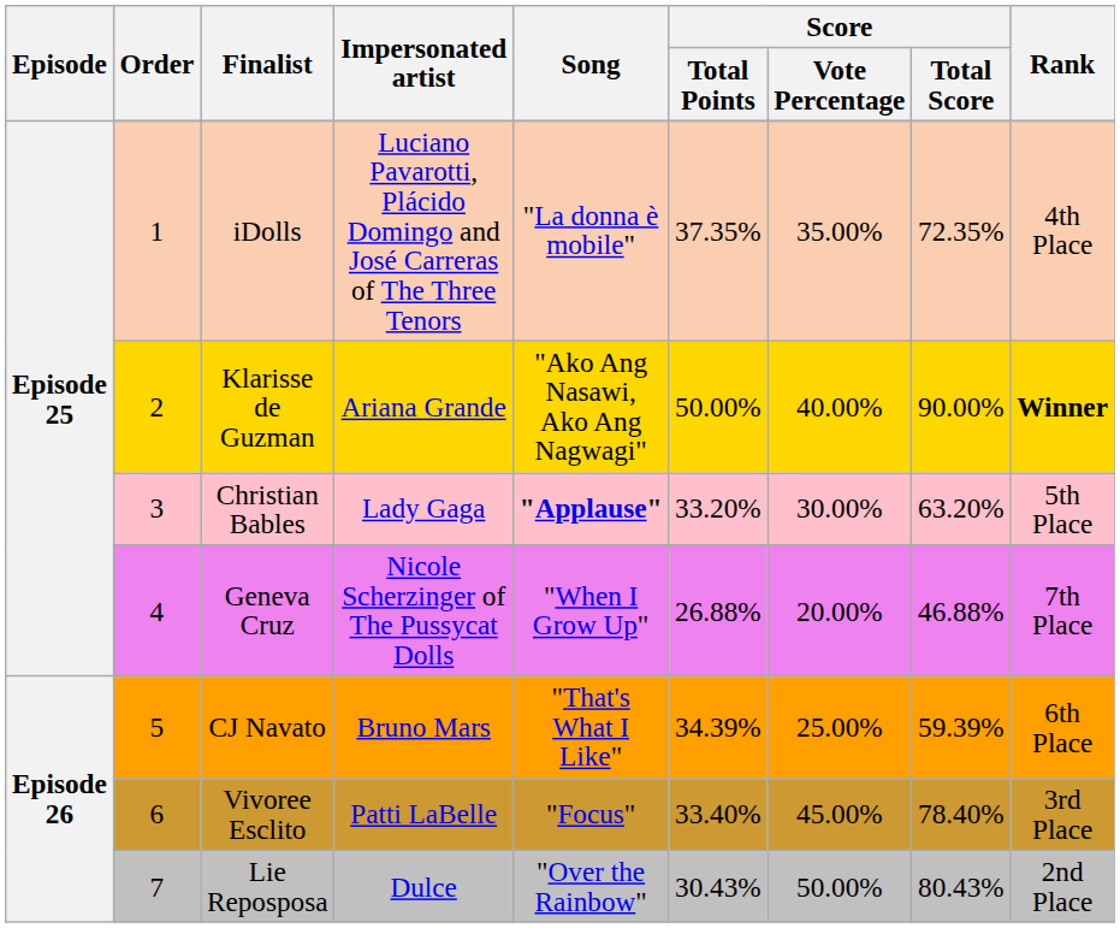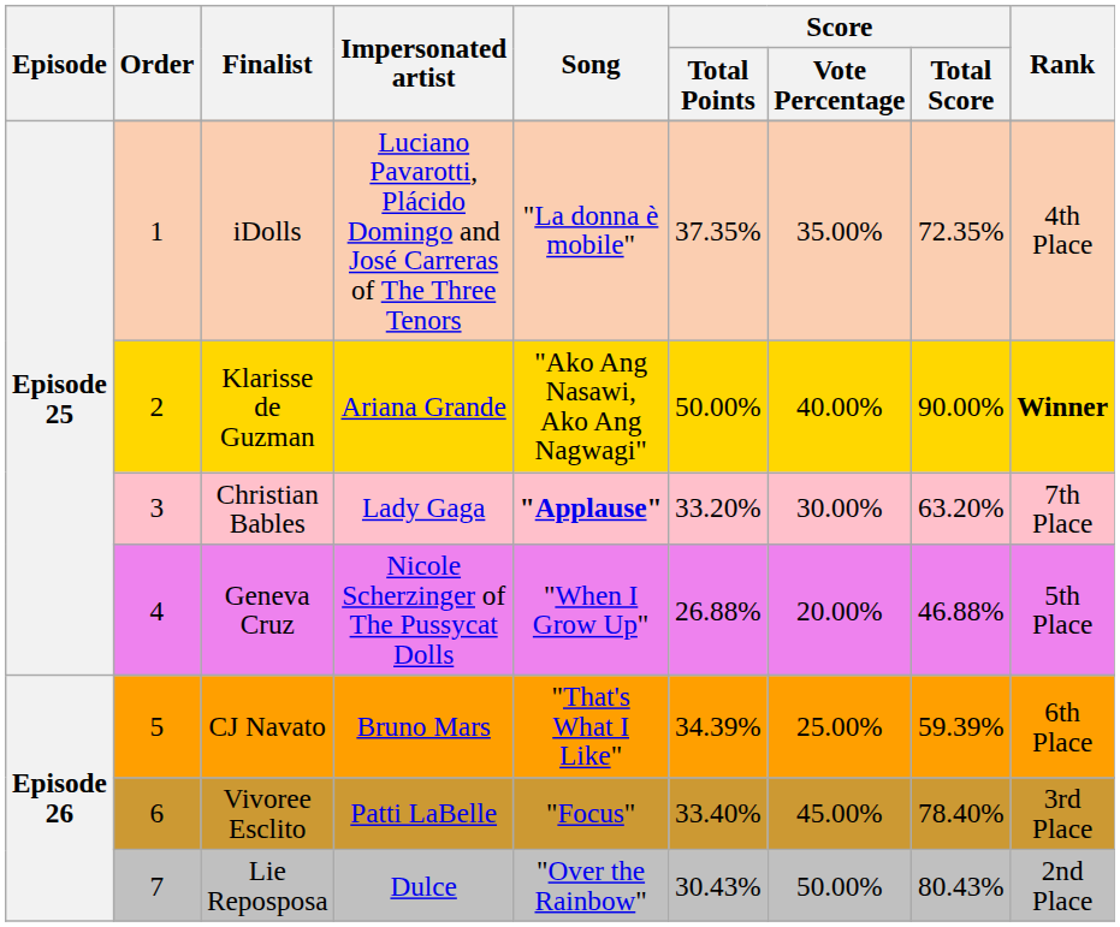Christian Bables | Rank: 5th Place -> 7th Place
Geneva Cruz | Rank: 7th Place -> 5th Place
